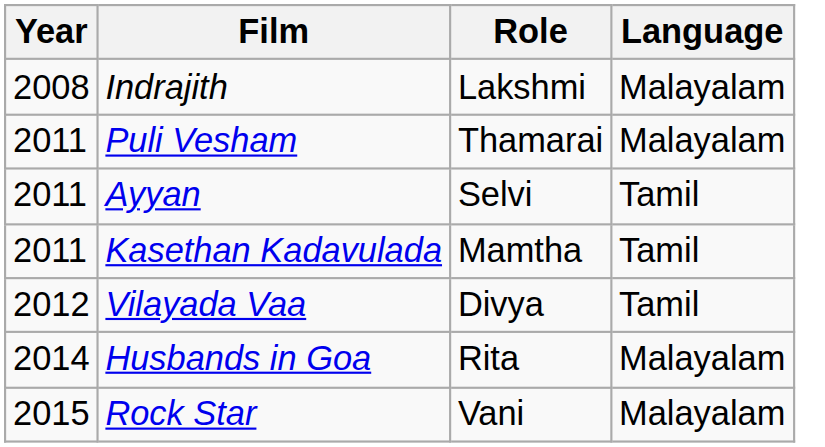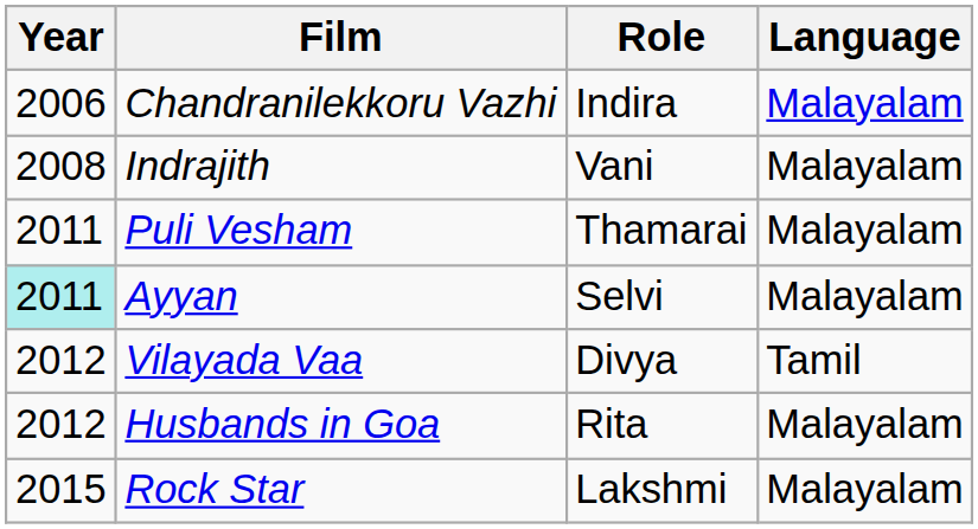+ row: 2006 | Chandranilekkoru Vazhi | Indira | Malayalam
Indrajith | Role: Lakshmi -> Vani
Ayyan | Year: no background -> paleturquoise background
Ayyan | Language: Tamil -> Malayalam
- row: 2011 | Kasethan Kadavulada | Mamtha | Tamil
Husbands in Goa | Year: 2014 -> 2012
Rock Star | Role: Vani -> Lakshmi
